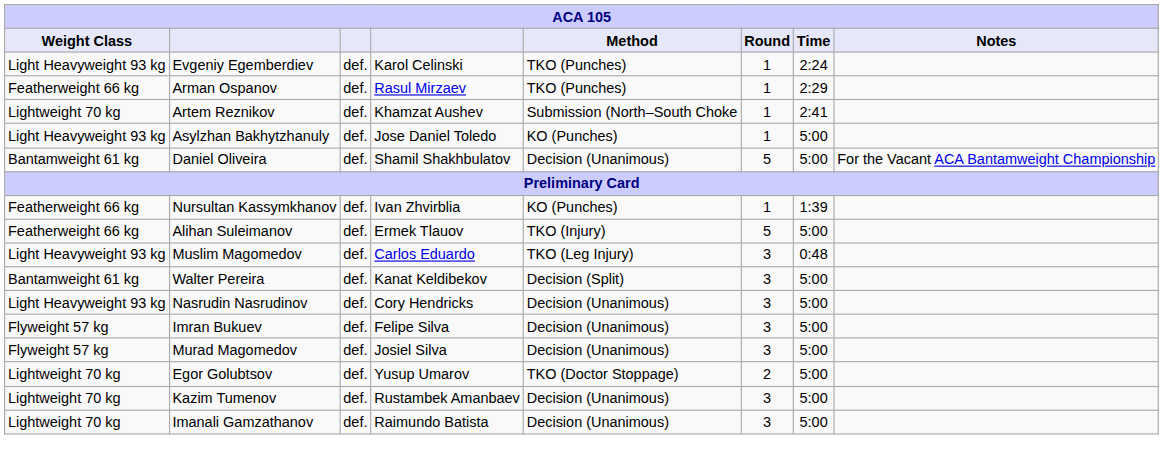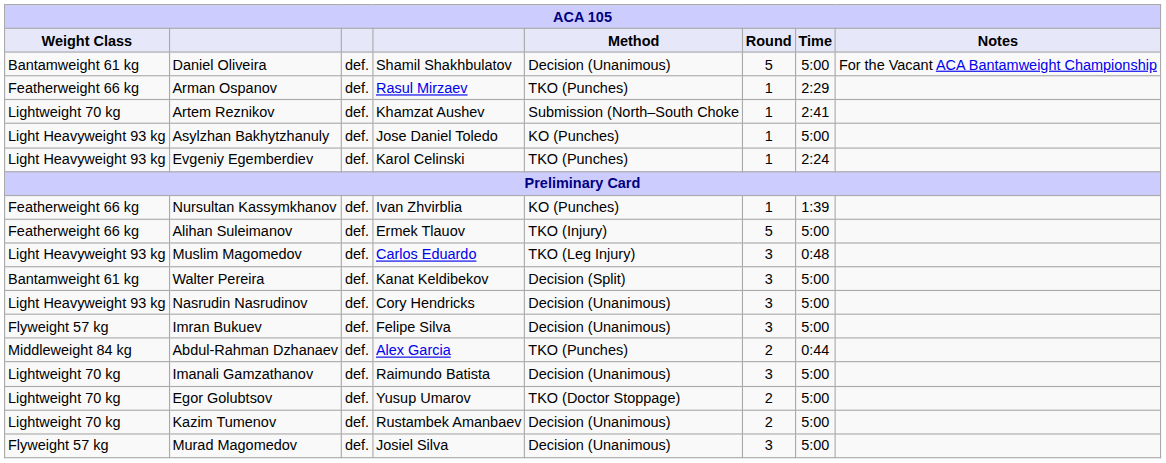rows swapped: Daniel Oliveira <-> Evgeniy Egemberdiev
+ row: Middleweight 84 kg | Abdul-Rahman Dzhanaev | def. | Alex Garcia | TKO (Punches) | 2 | 0:44
rows swapped: Imanali Gamzathanov <-> Murad Magomedov
Kazim Tumenov | Round: 3 -> 2
